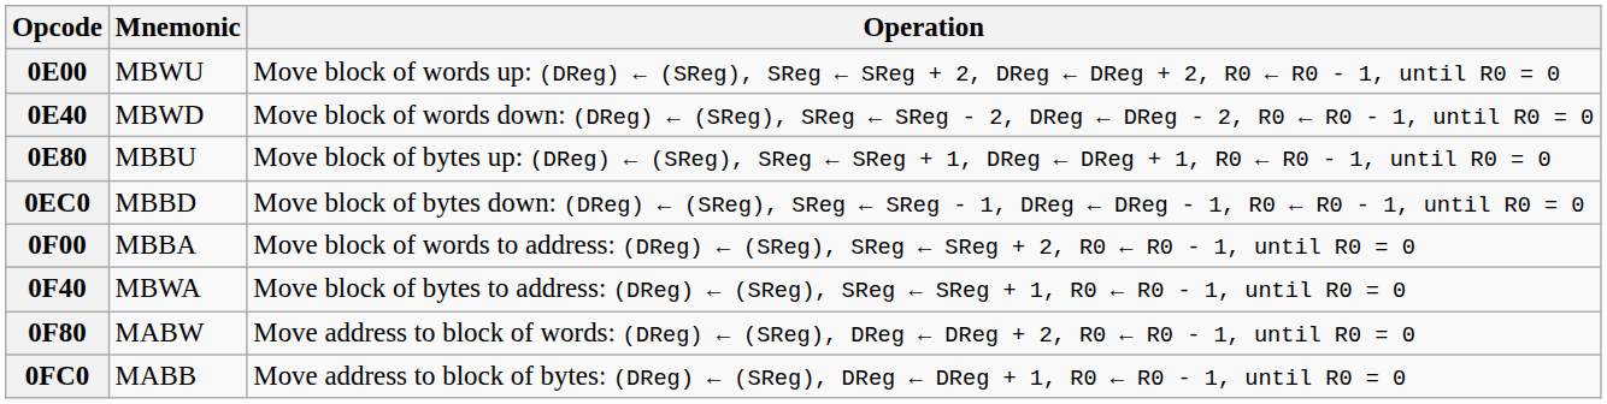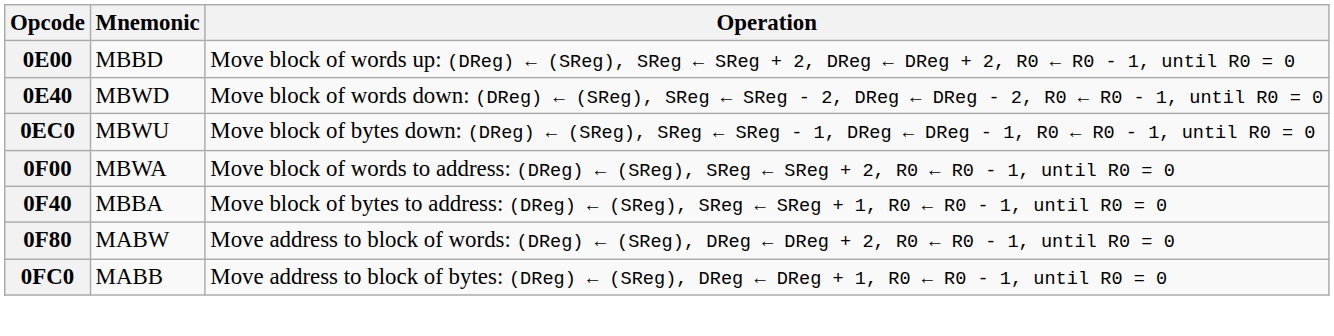0E00 | Mnemonic: MBWU -> MBBD
- row: 0E80 | MBBU | Move block of bytes up: (DReg) ← (SReg), SReg ← SReg + 1, DReg ← DReg + 1, R0 ← R0 - 1, until R0 = 0
0EC0 | Mnemonic: MBBD -> MBWU
0F00 | Mnemonic: MBBA -> MBWA
0F40 | Mnemonic: MBWA -> MBBA
